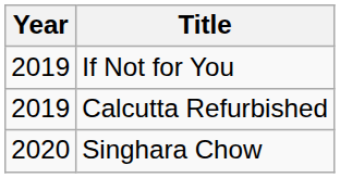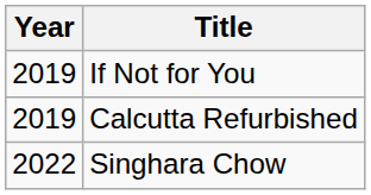Singhara Chow | Year: 2020 -> 2022
